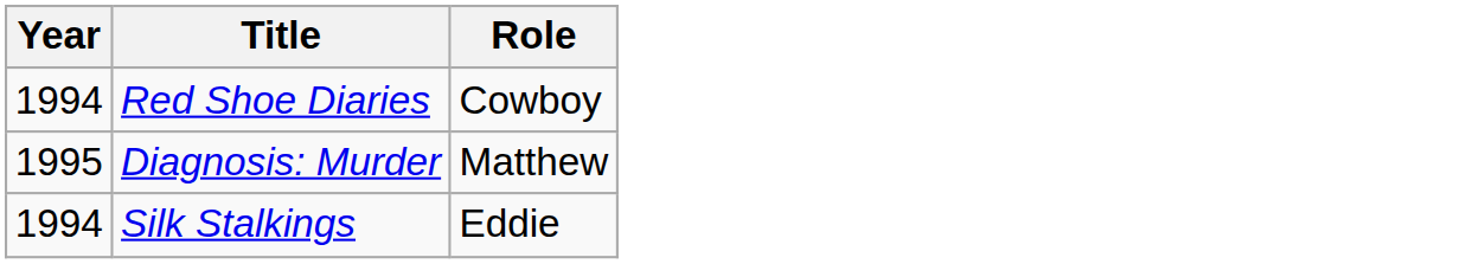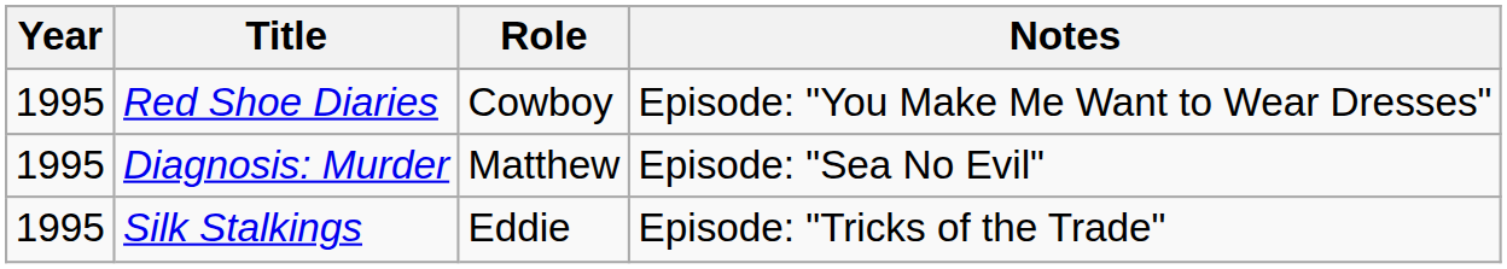+ column: Notes | Episode: "You Make Me Want to Wear Dresses" | Episode: "Sea No Evil" | Episode: "Tricks of the Trade"
Red Shoe Diaries | Year: 1994 -> 1995
Silk Stalkings | Year: 1994 -> 1995
